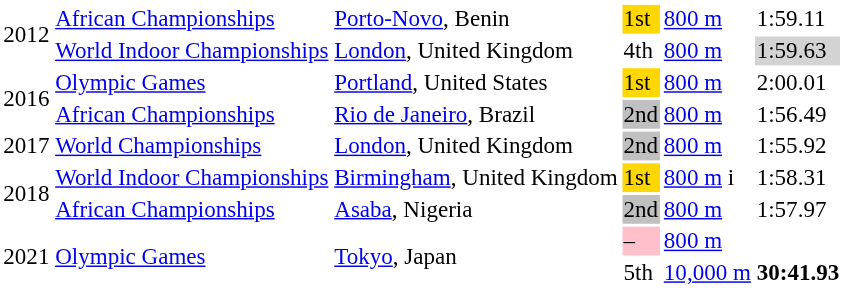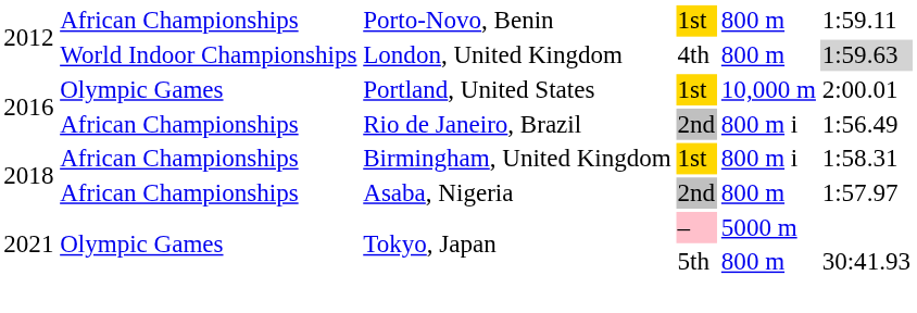Portland, United States | column 5: 800 m -> 10,000 m
Rio de Janeiro, Brazil | column 5: 800 m -> 800 m i
- row: 2017 | World Championships | London, United Kingdom | 2nd | 800 m | 1:55.92
Birmingham, United Kingdom | column 2: World Indoor Championships -> African Championships
Tokyo, Japan / – | column 5: 800 m -> 5000 m
Tokyo, Japan / 5th | column 5: 10,000 m -> 800 m
Tokyo, Japan / 5th | column 6: bold -> normal
